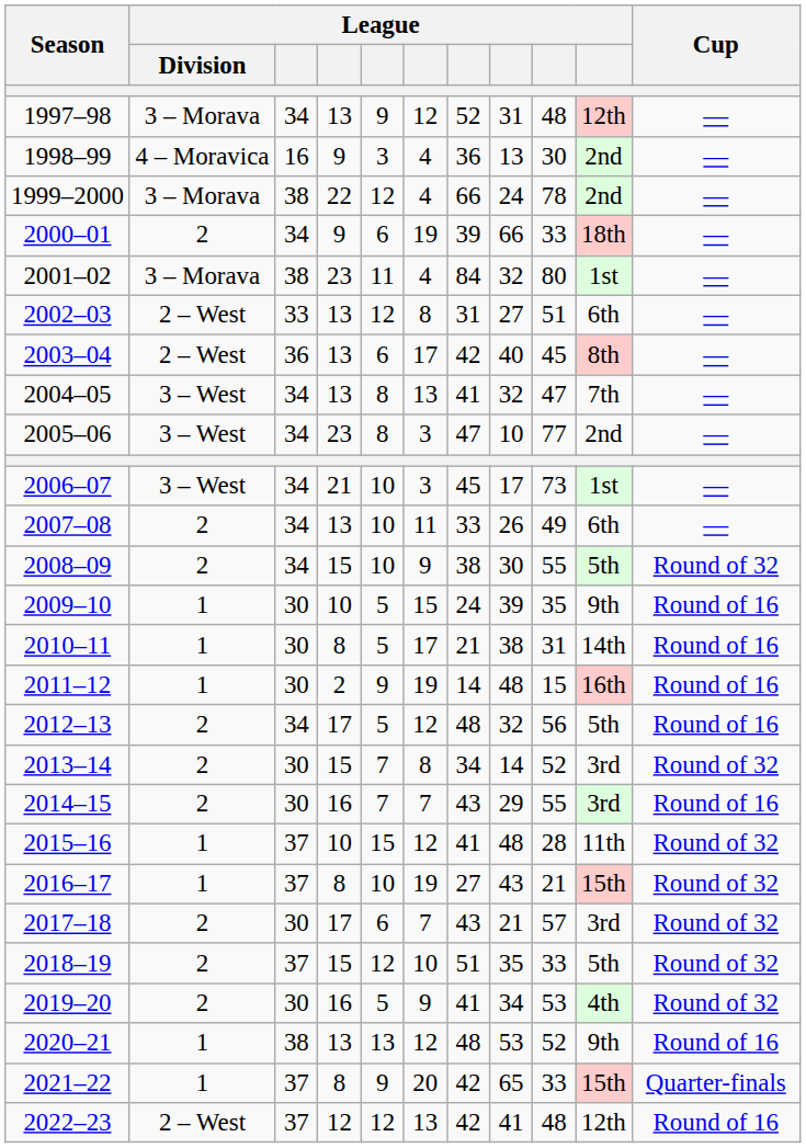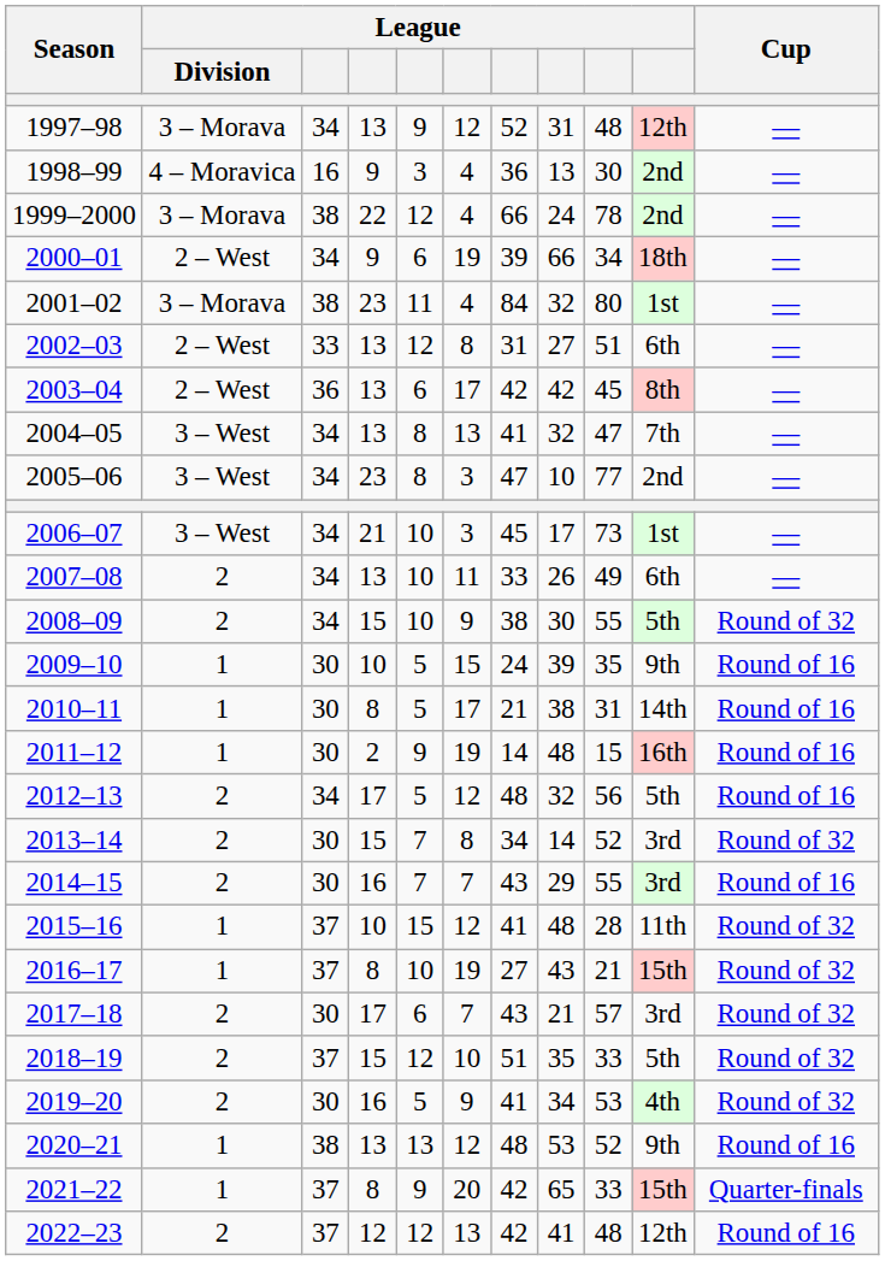2000–01 | League / Division: 2 -> 2 – West
2000–01 | column 9: 33 -> 34
2003–04 | column 8: 40 -> 42
2022–23 | League / Division: 2 – West -> 2
